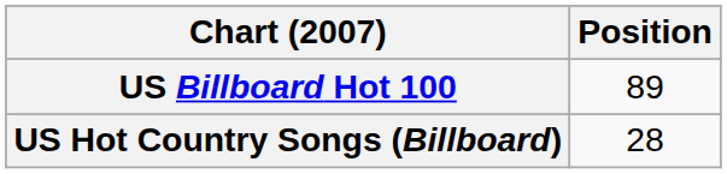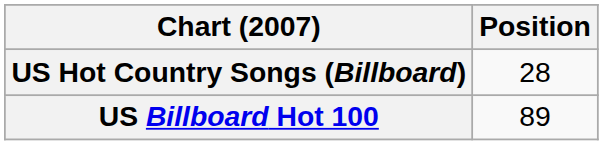rows swapped: US Billboard Hot 100 <-> US Hot Country Songs (Billboard)
